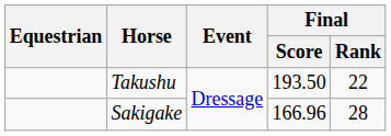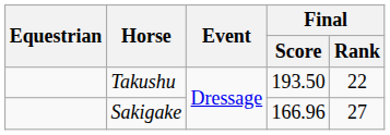Sakigake | Final / Rank: 28 -> 27
